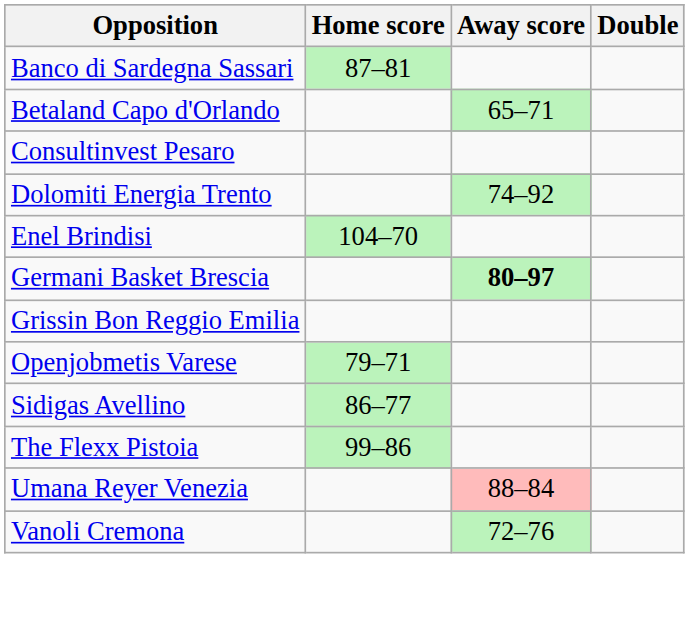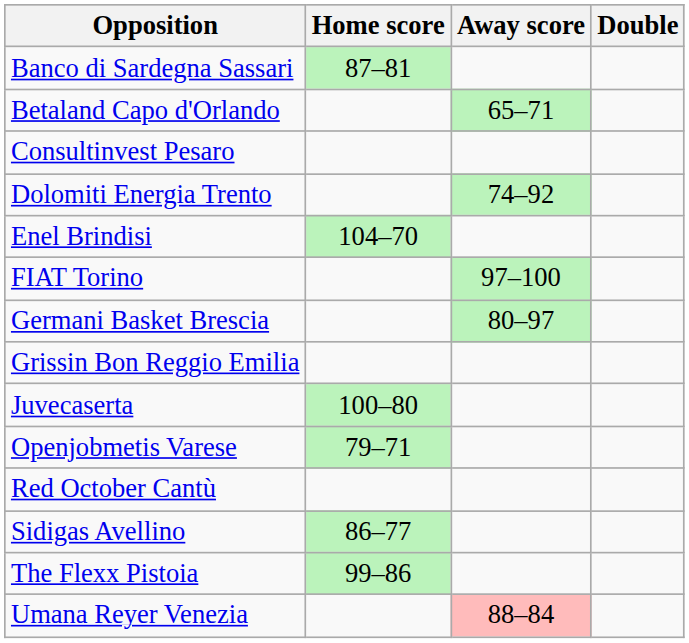+ row: FIAT Torino | 97–100
Germani Basket Brescia | Away score: bold -> normal
+ row: Juvecaserta | 100–80
+ row: Red October Cantù
- row: Vanoli Cremona | 72–76
